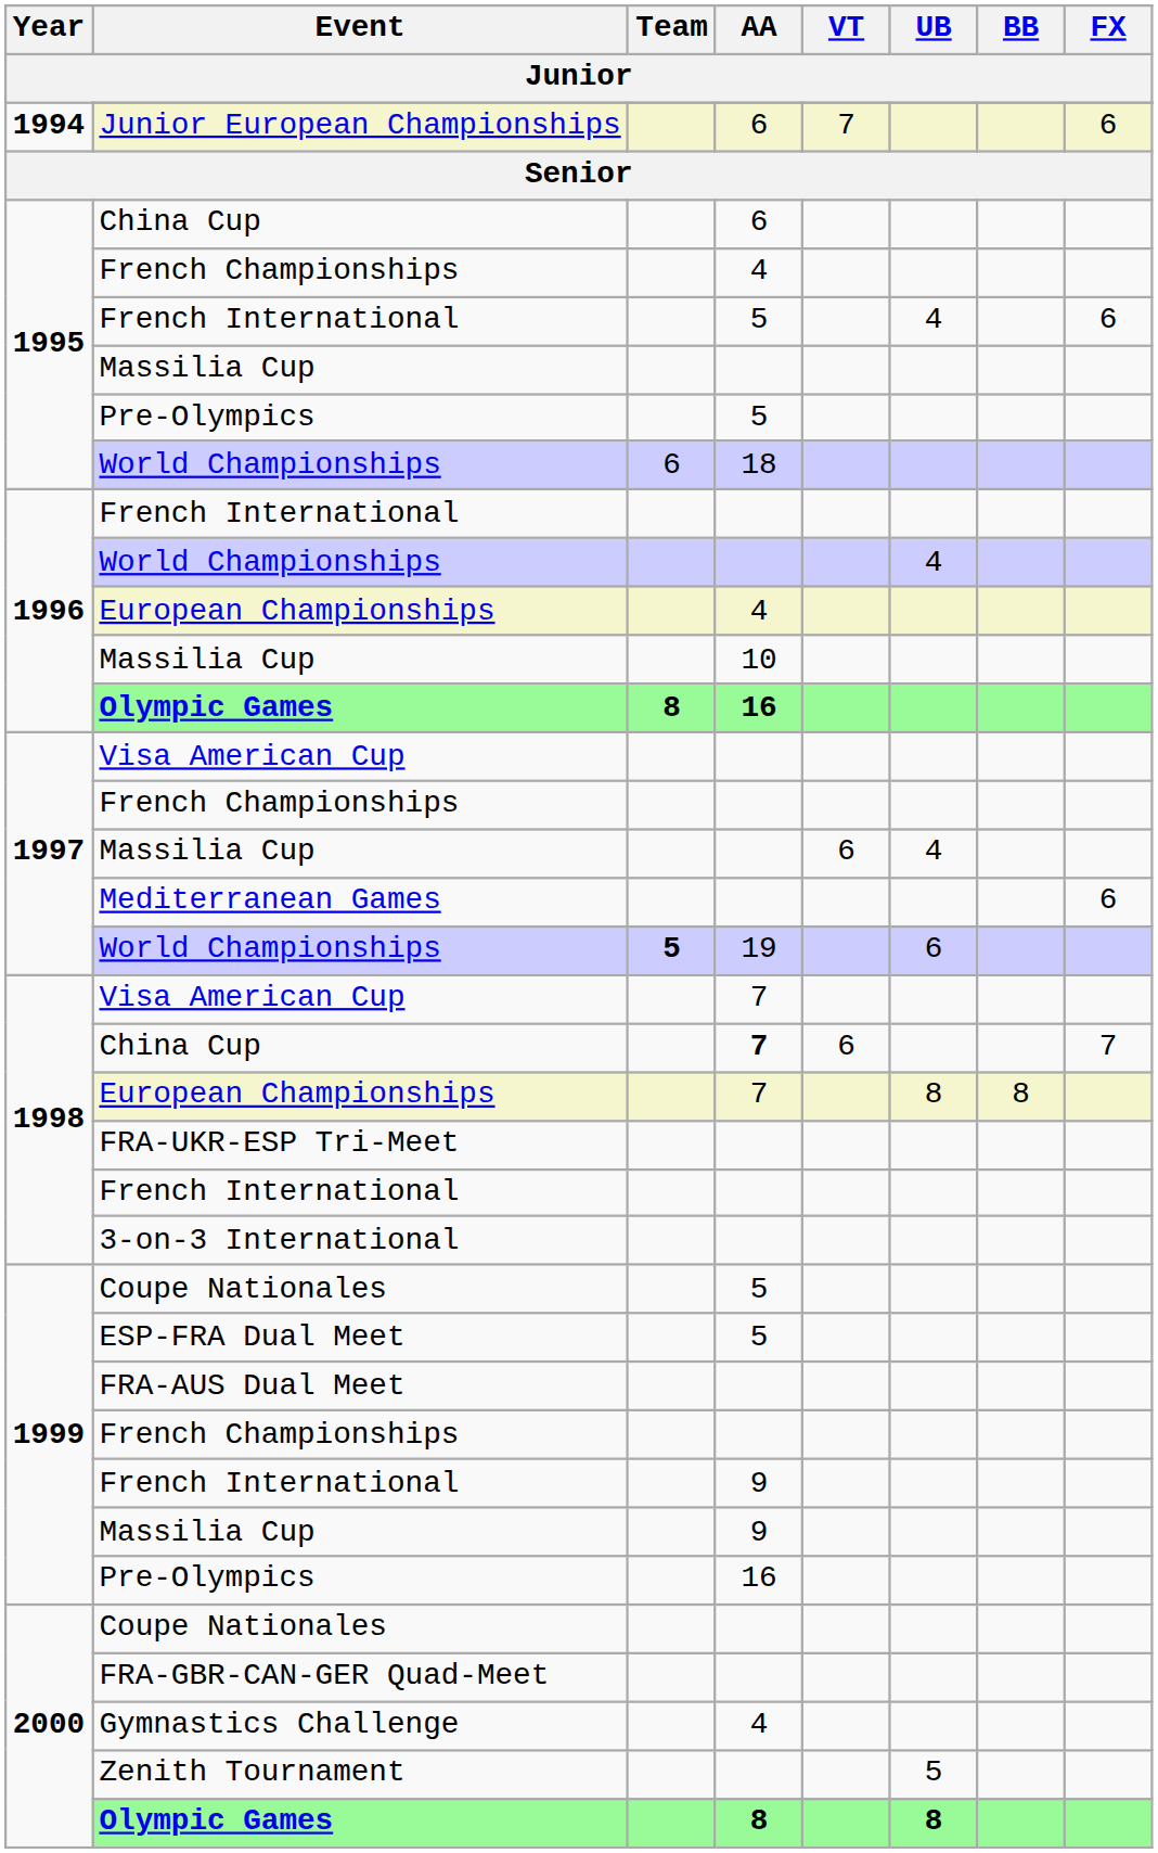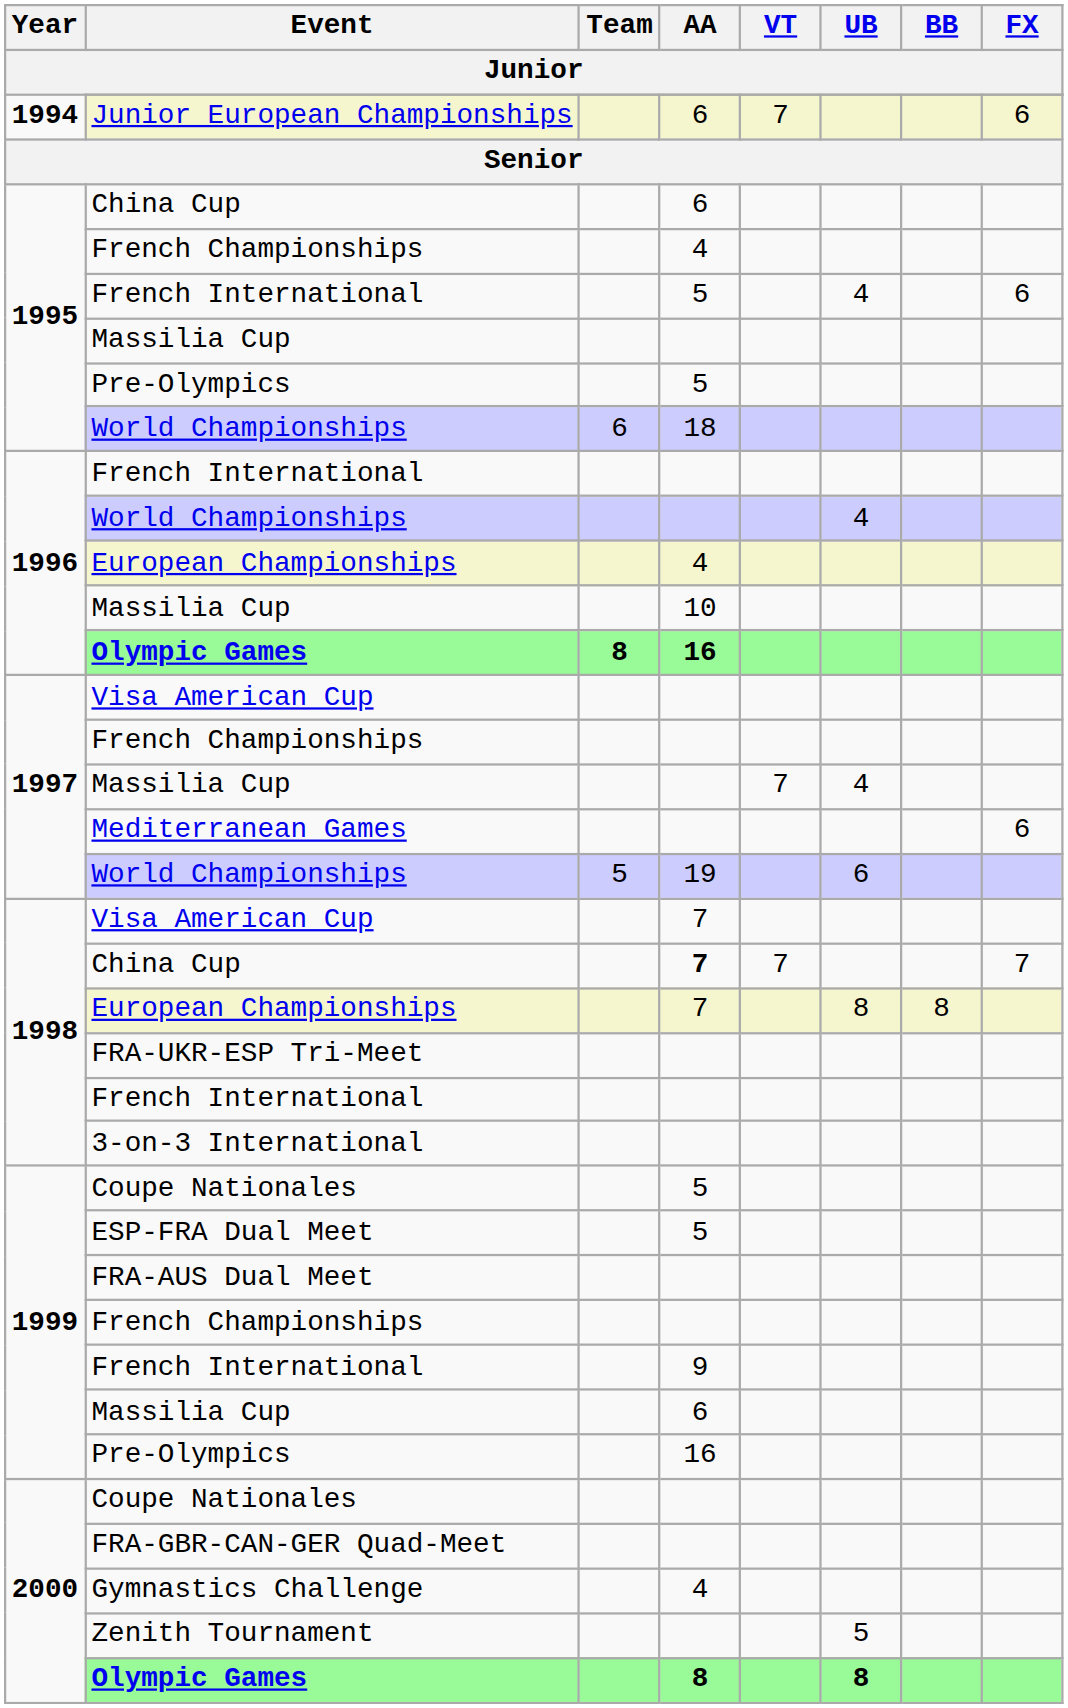1997 / Massilia Cup | VT: 6 -> 7
1997 / World Championships | Team: bold -> normal
1998 / China Cup | VT: 6 -> 7
1999 / Massilia Cup | AA: 9 -> 6
